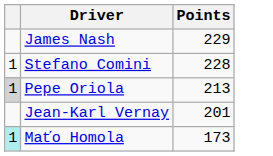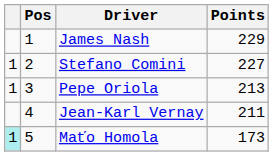+ column: Pos | 1 | 2 | 3 | 4 | 5
Stefano Comini | Points: 228 -> 227
Pepe Oriola | column 1: lightgrey background -> no background
Jean-Karl Vernay | Points: 201 -> 211
